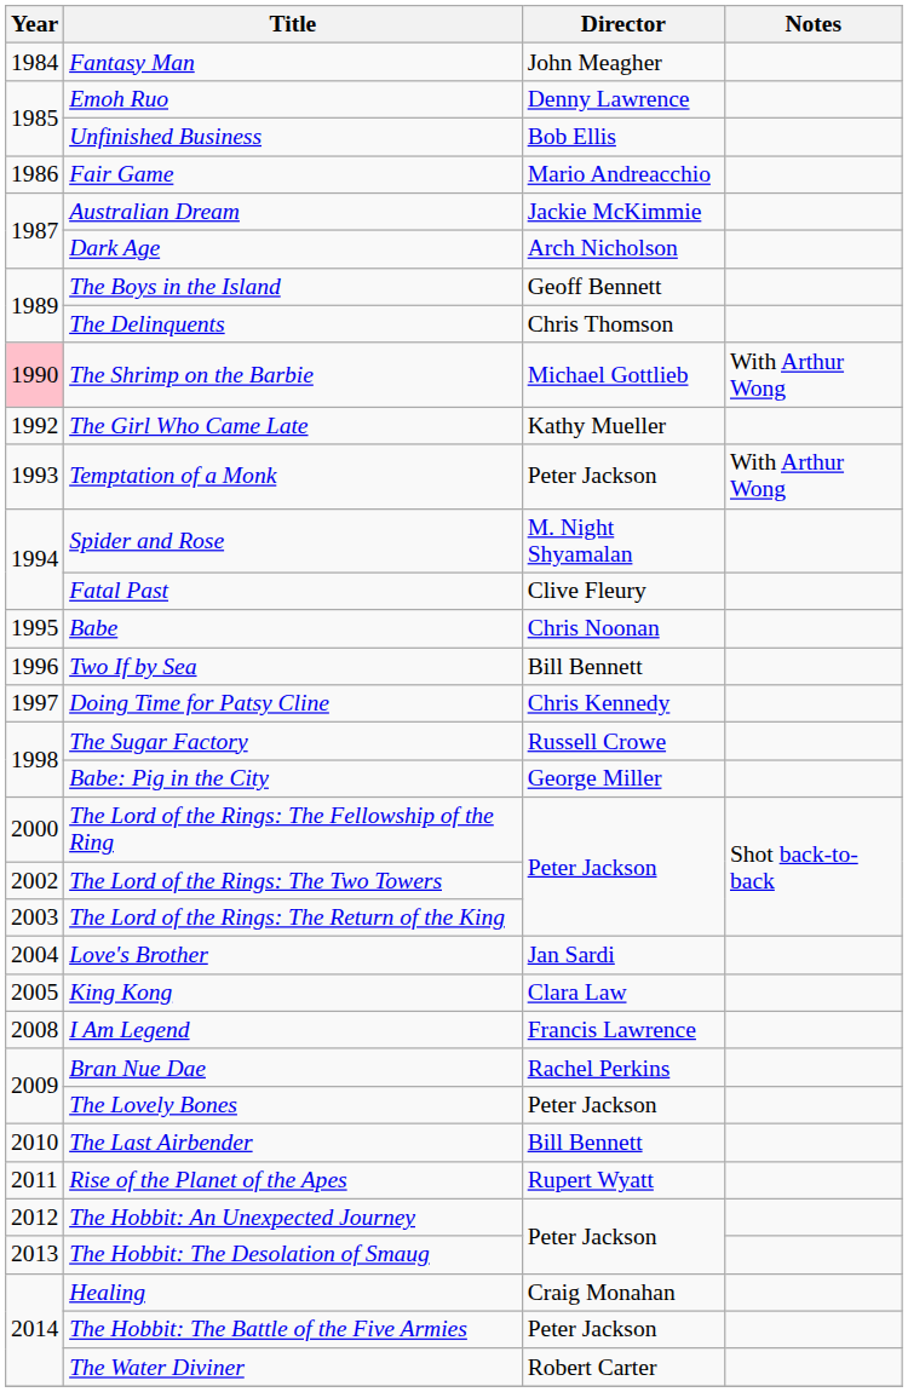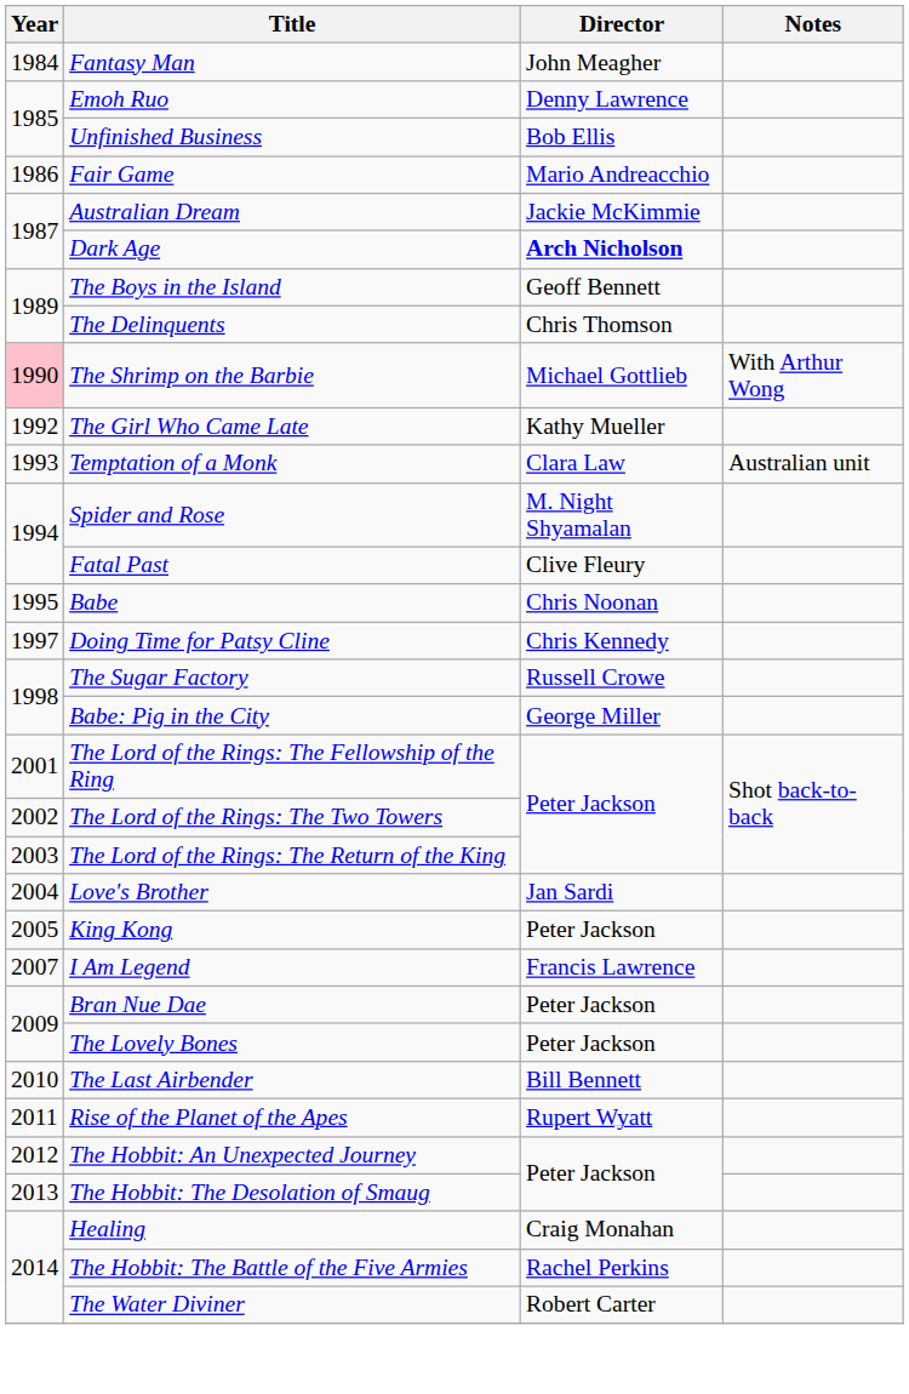Dark Age | Director: normal -> bold
Temptation of a Monk | Director: Peter Jackson -> Clara Law
Temptation of a Monk | Notes: With Arthur Wong -> Australian unit
- row: 1996 | Two If by Sea | Bill Bennett
The Lord of the Rings: The Fellowship of the Ring | Year: 2000 -> 2001
King Kong | Director: Clara Law -> Peter Jackson
I Am Legend | Year: 2008 -> 2007
Bran Nue Dae | Director: Rachel Perkins -> Peter Jackson
The Hobbit: The Battle of the Five Armies | Director: Peter Jackson -> Rachel Perkins
